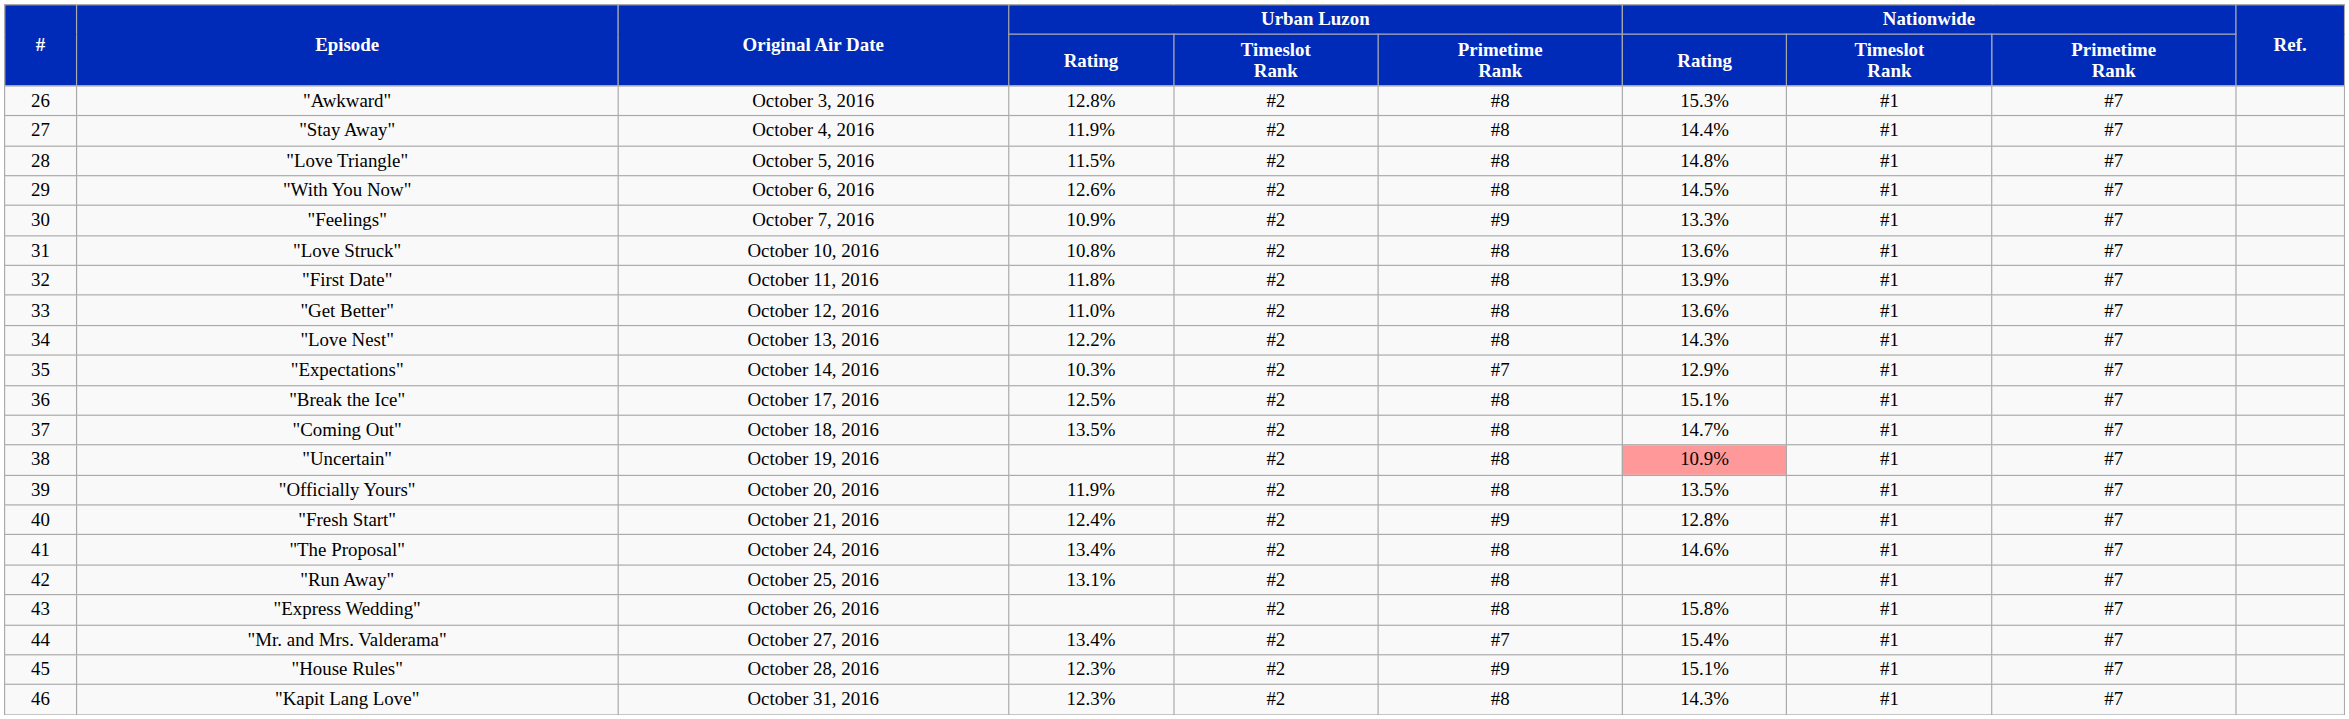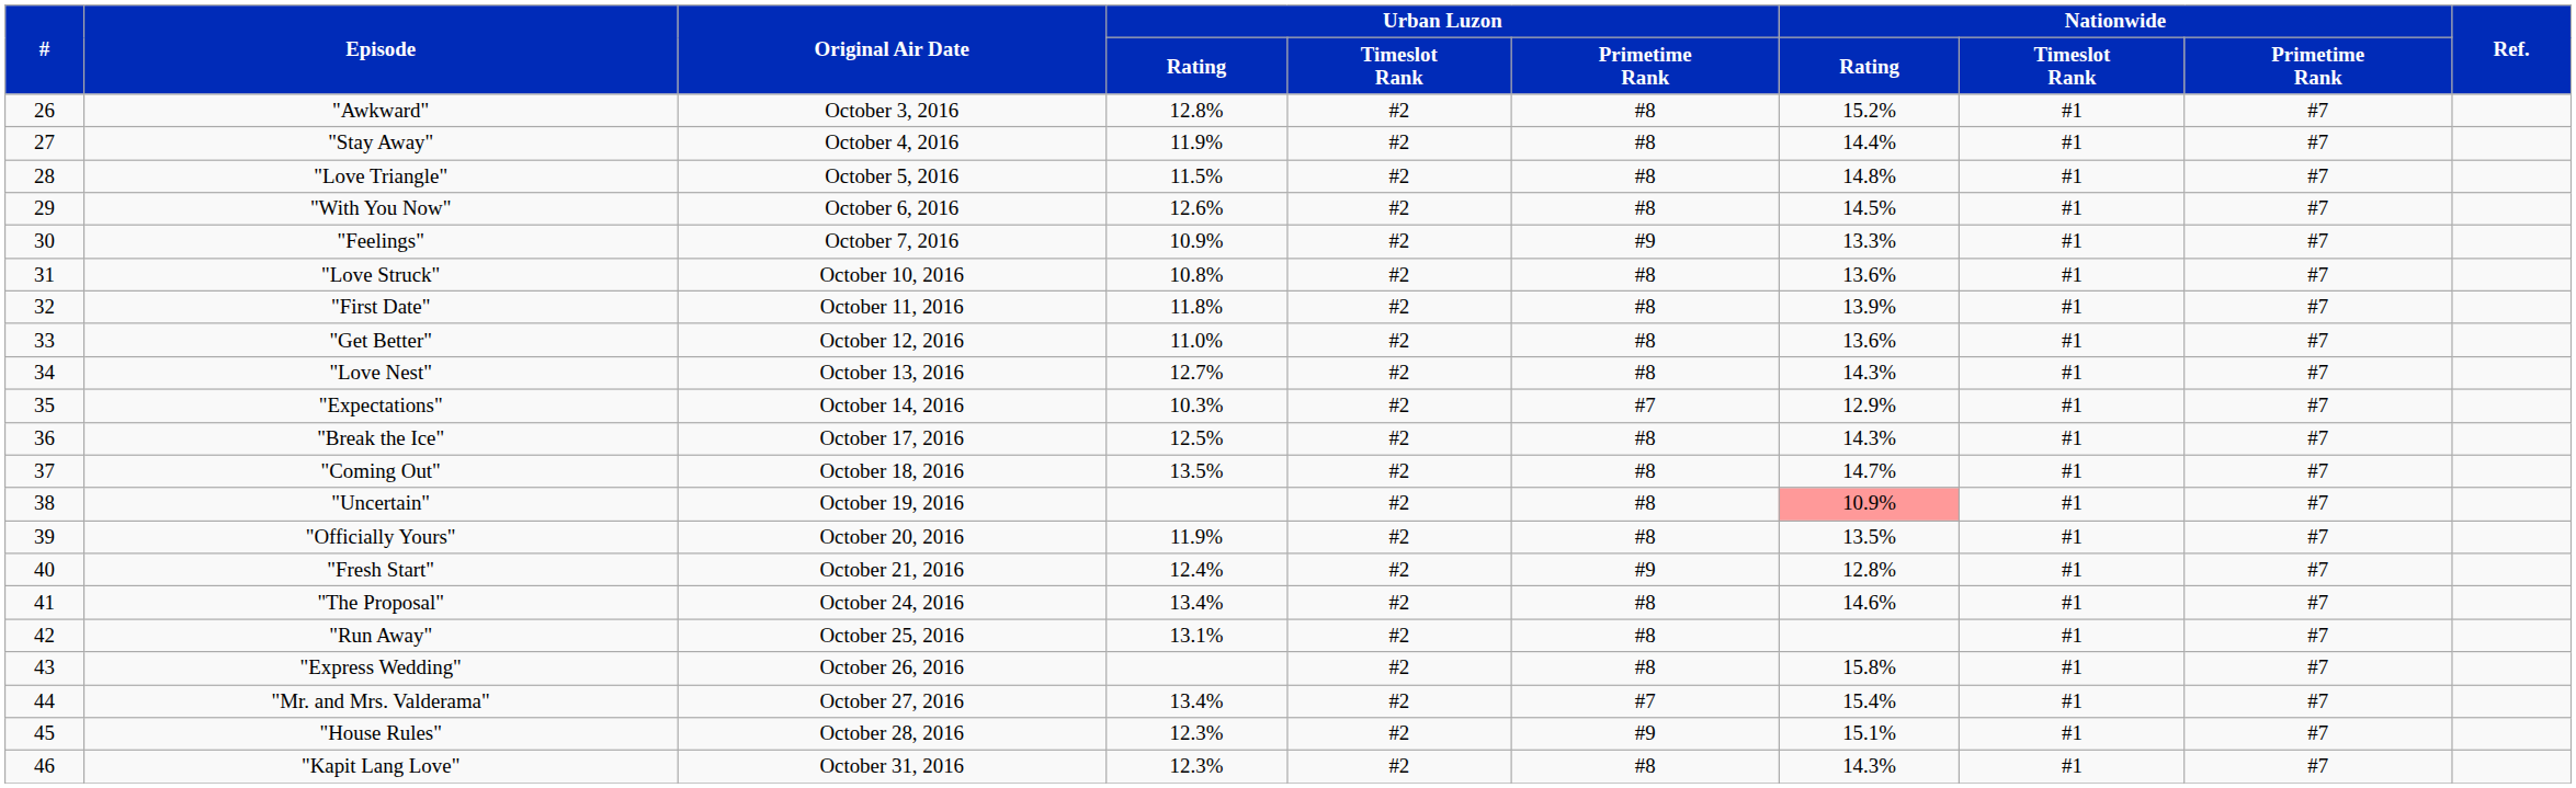"Awkward" | Nationwide / Rating: 15.3% -> 15.2%
"Love Nest" | Urban Luzon / Rating: 12.2% -> 12.7%
"Break the Ice" | Nationwide / Rating: 15.1% -> 14.3%
